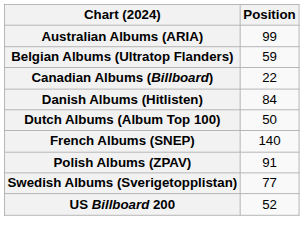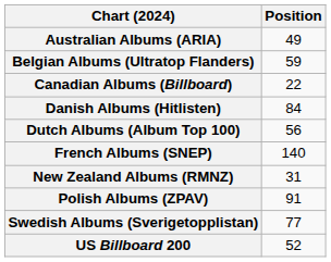Australian Albums (ARIA) | Position: 99 -> 49
Dutch Albums (Album Top 100) | Position: 50 -> 56
+ row: New Zealand Albums (RMNZ) | 31
